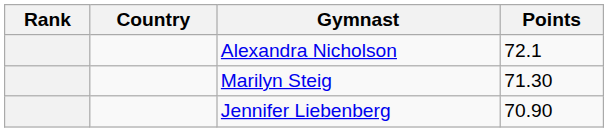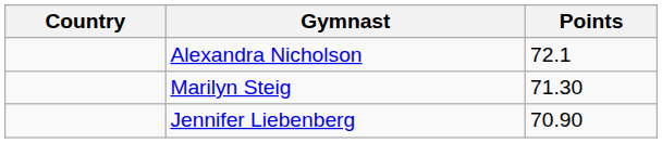- column: Rank
